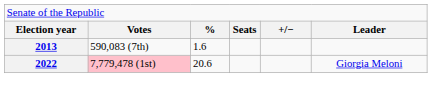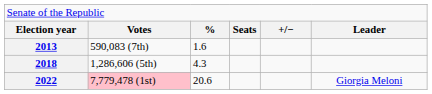+ row: 2018 | 1,286,606 (5th) | 4.3
